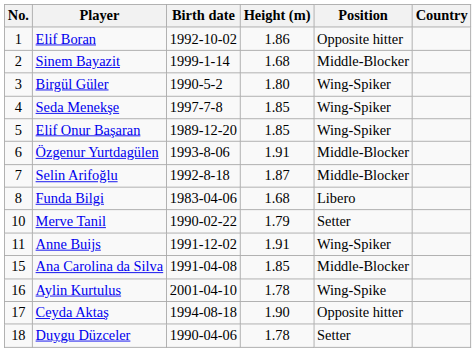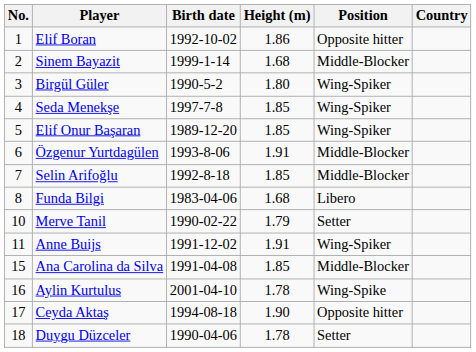Selin Arifoğlu | Height (m): 1.87 -> 1.85
